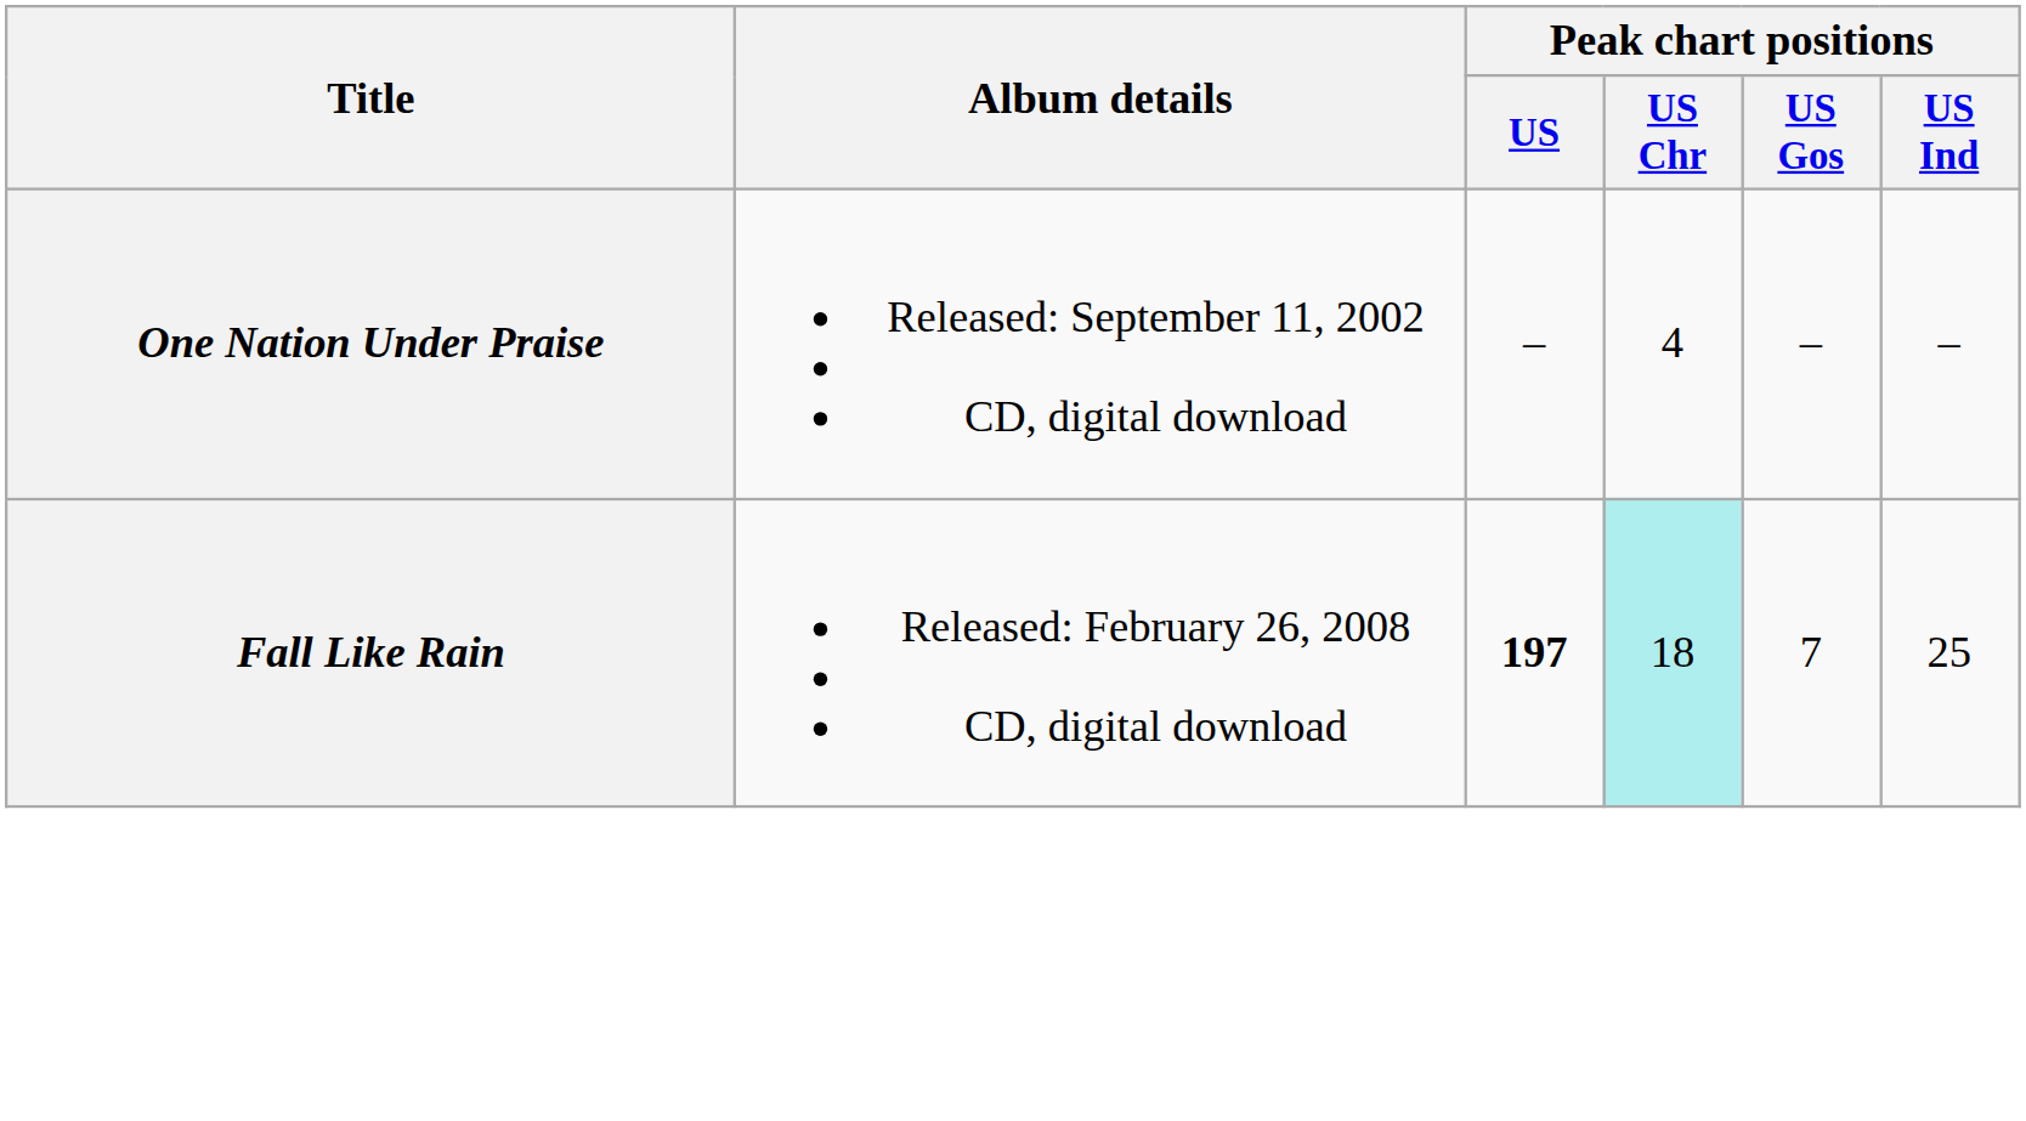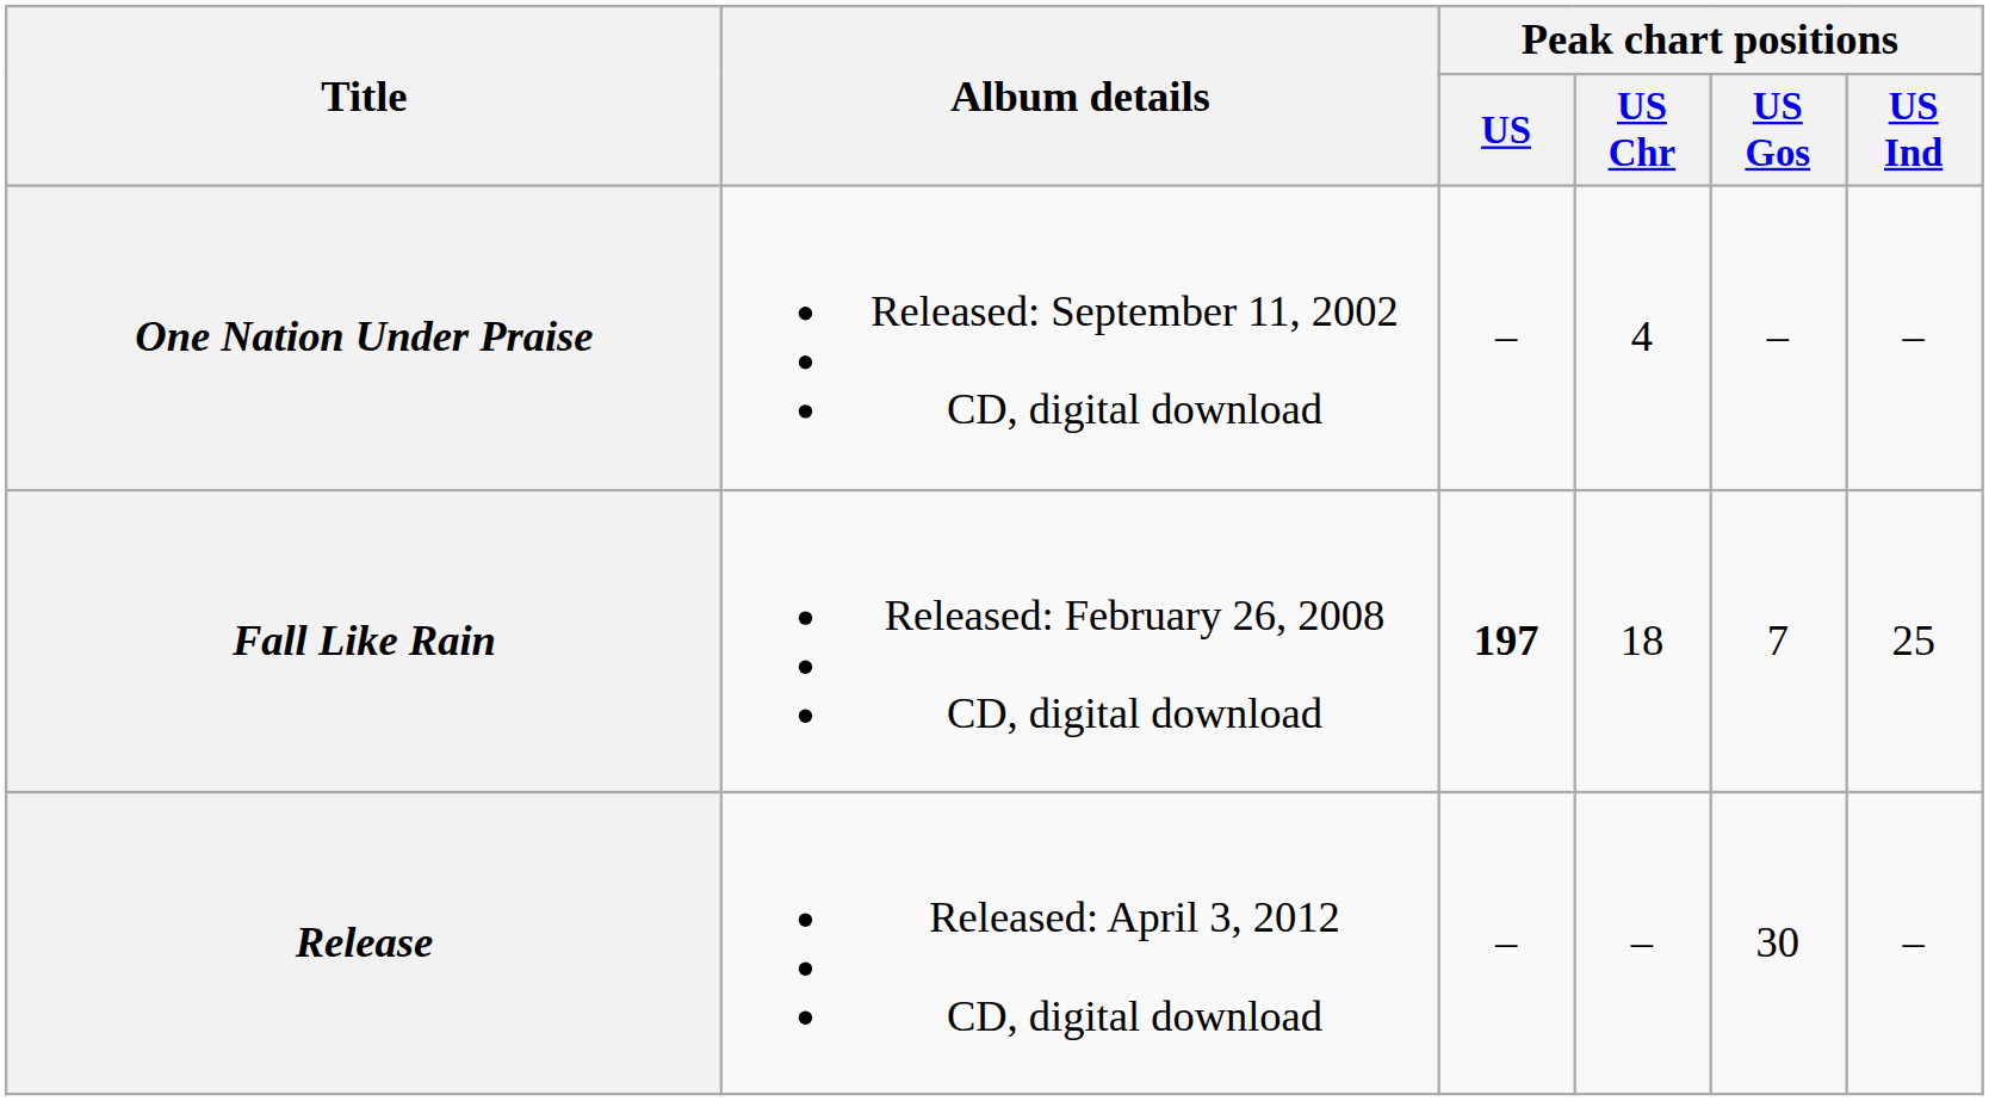Fall Like Rain | Peak chart positions / US Chr: paleturquoise background -> no background
+ row: Release | Released: April 3, 2012 CD, digital download | – | – | 30 | –
